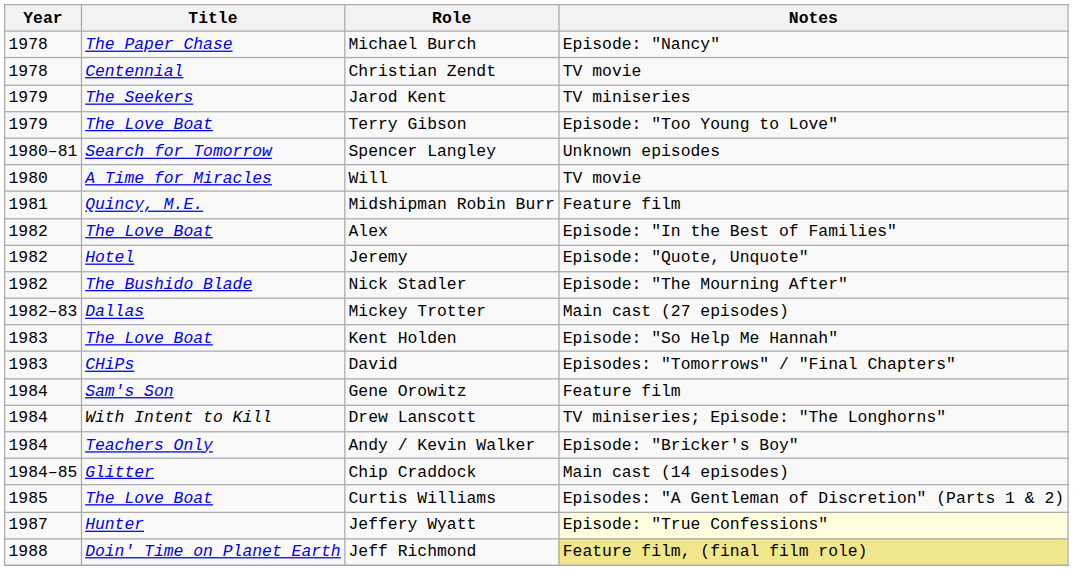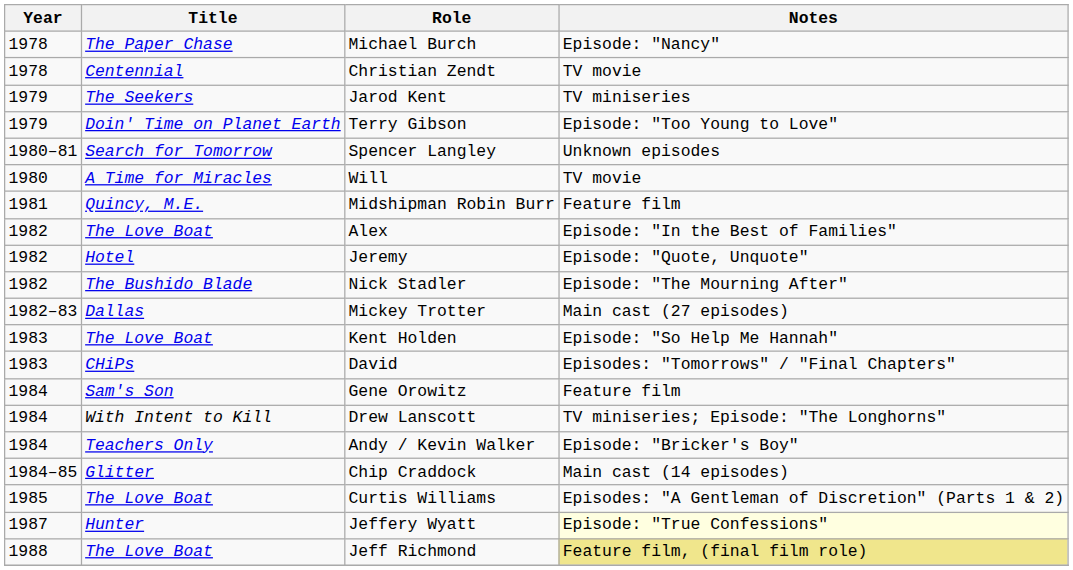Terry Gibson | Title: The Love Boat -> Doin' Time on Planet Earth
Jeff Richmond | Title: Doin' Time on Planet Earth -> The Love Boat
